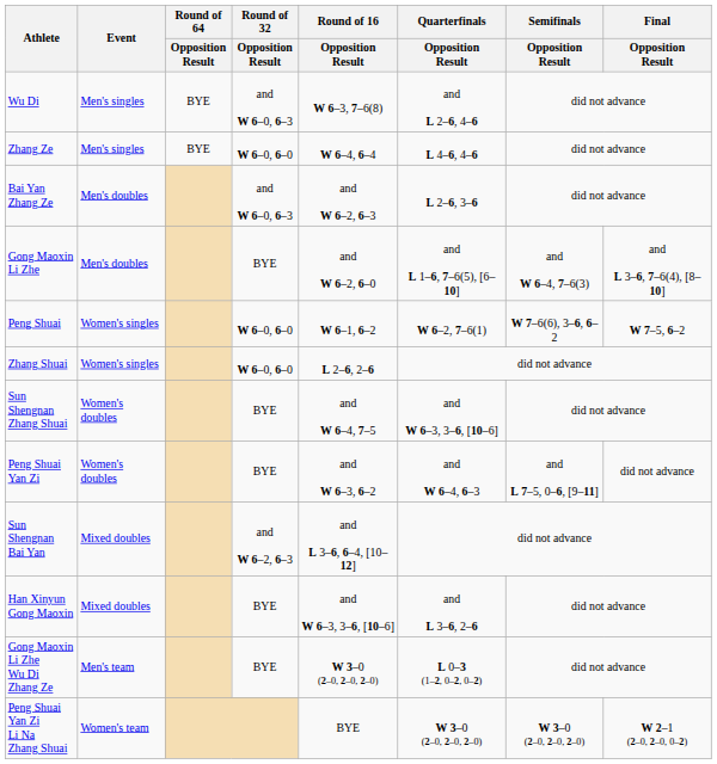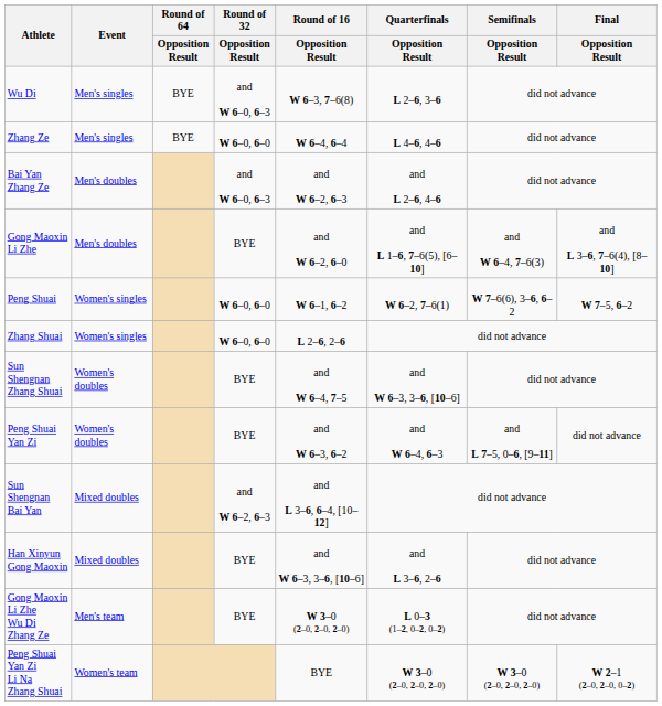Wu Di | Quarterfinals / Opposition Result: and L 2–6, 4–6 -> L 2–6, 3–6
Bai Yan Zhang Ze | Quarterfinals / Opposition Result: L 2–6, 3–6 -> and L 2–6, 4–6
